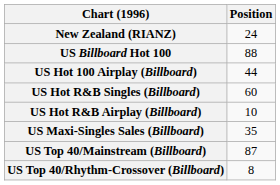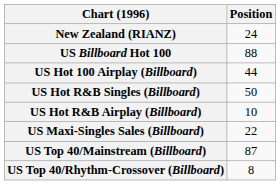US Hot R&B Singles (Billboard) | Position: 60 -> 50
US Maxi-Singles Sales (Billboard) | Position: 35 -> 22
